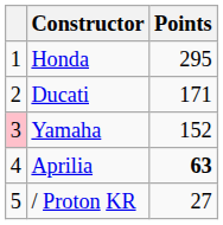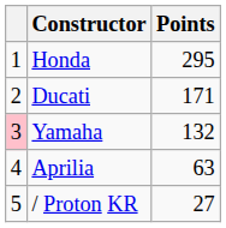Yamaha | Points: 152 -> 132
Aprilia | Points: bold -> normal
